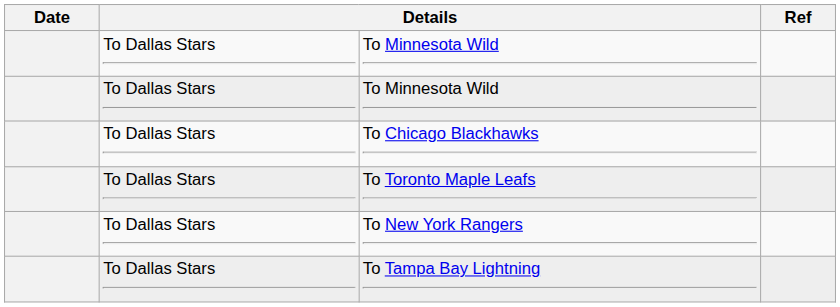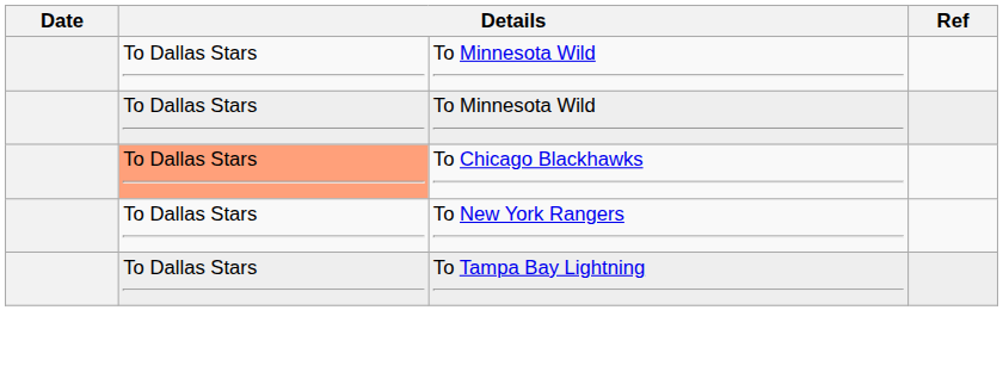To Chicago Blackhawks | column 2: no background -> lightsalmon background
- row: To Dallas Stars | To Toronto Maple Leafs
